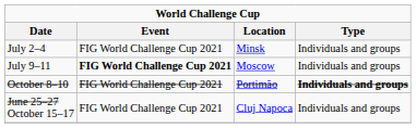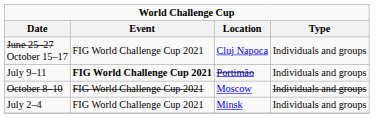rows swapped: July 2–4 <-> June 25–27 October 15–17
July 9–11 | Location: Moscow -> Portimão
October 8–10 | Location: Portimão -> Moscow
October 8–10 | Type: bold -> normal
